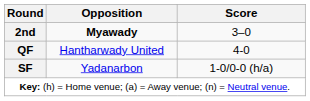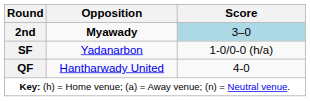2nd | Score: no background -> lightblue background
rows swapped: QF <-> SF
